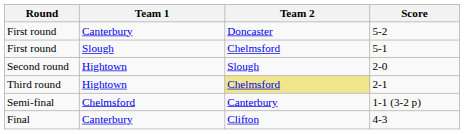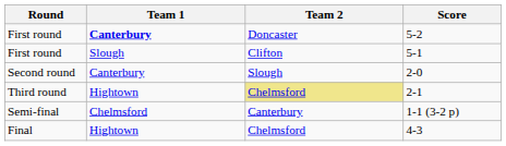5-2 | Team 1: normal -> bold
5-1 | Team 2: Chelmsford -> Clifton
2-0 | Team 1: Hightown -> Canterbury
4-3 | Team 1: Canterbury -> Hightown
4-3 | Team 2: Clifton -> Chelmsford
